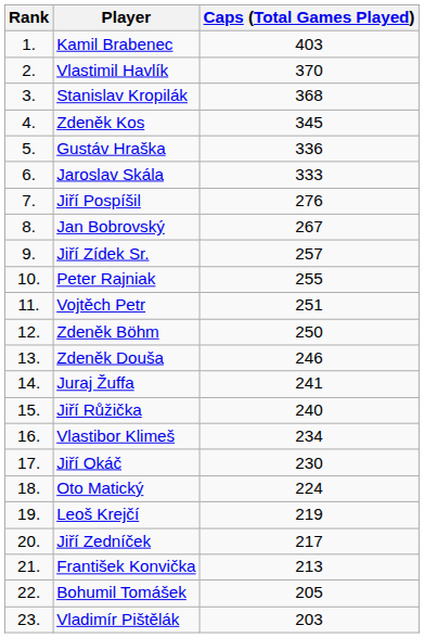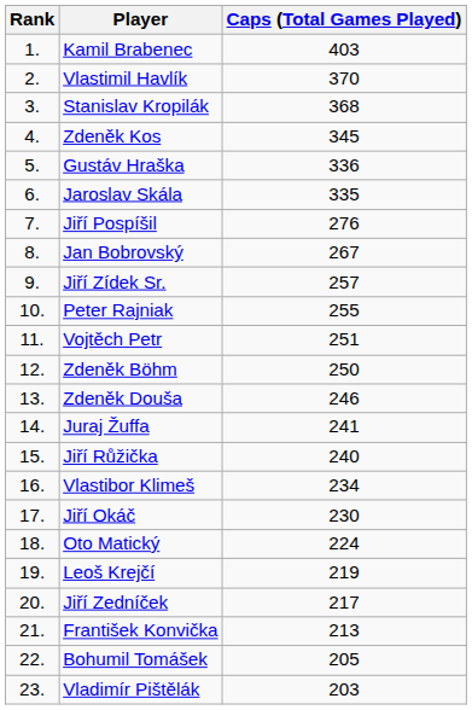Jaroslav Skála | Caps (Total Games Played): 333 -> 335
